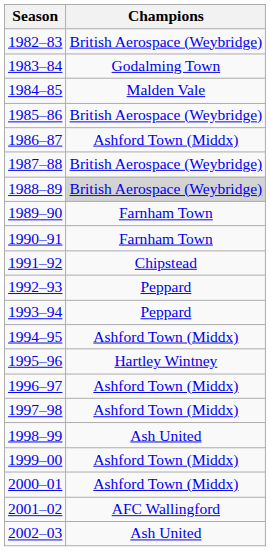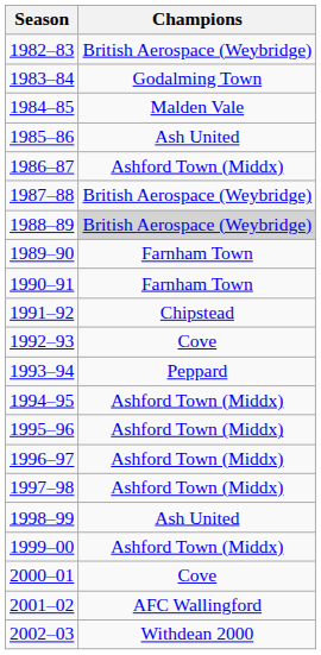1985–86 | Champions: British Aerospace (Weybridge) -> Ash United
1992–93 | Champions: Peppard -> Cove
1995–96 | Champions: Hartley Wintney -> Ashford Town (Middx)
2000–01 | Champions: Ashford Town (Middx) -> Cove
2002–03 | Champions: Ash United -> Withdean 2000
